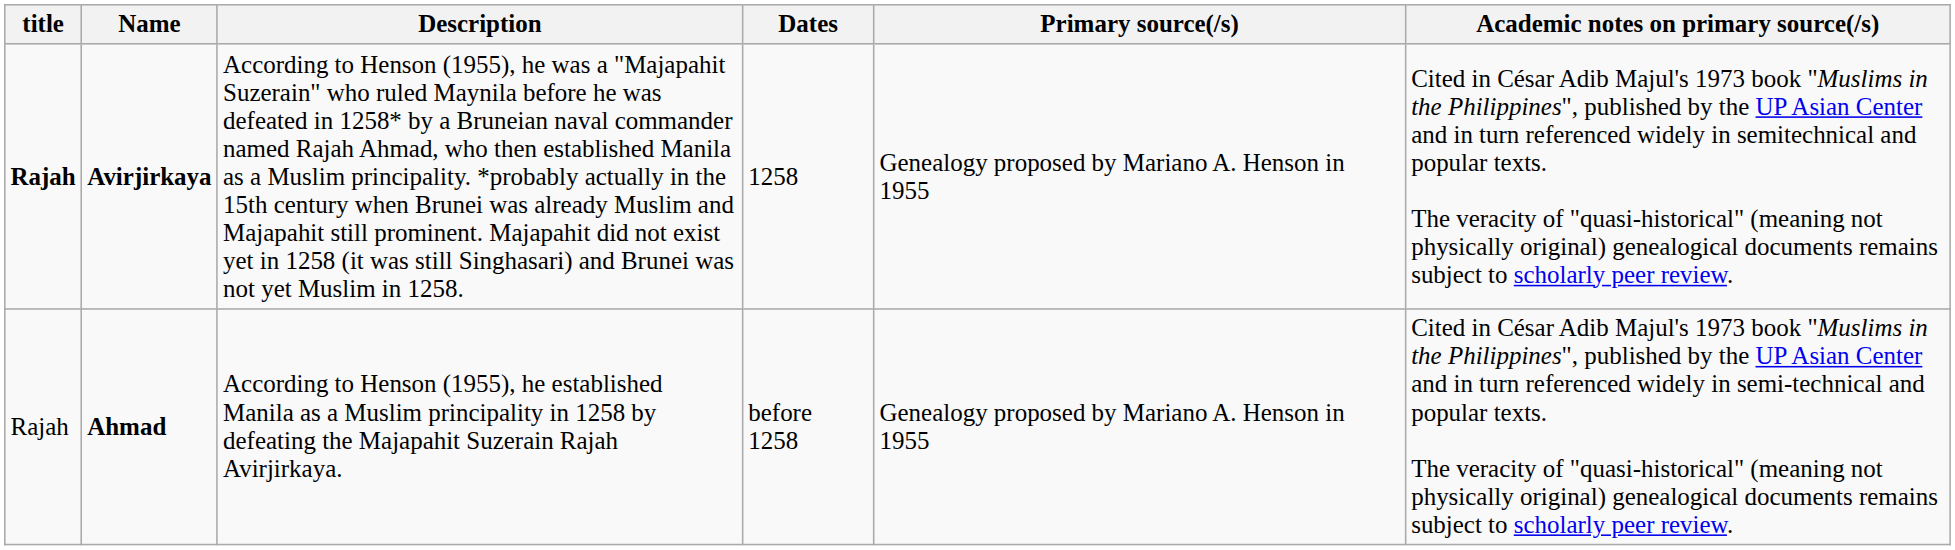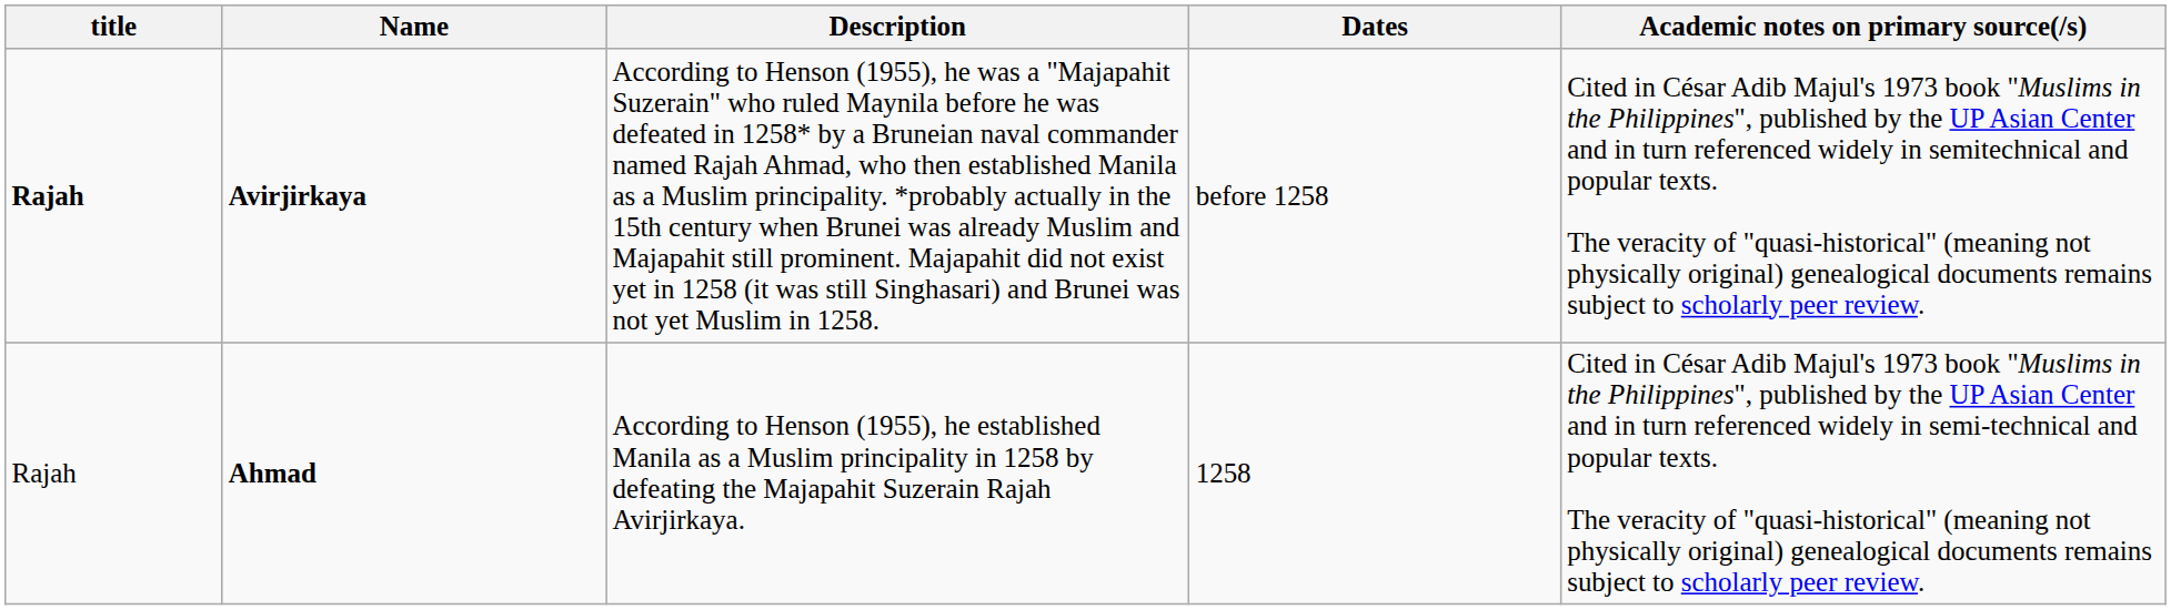- column: Primary source(/s) | Genealogy proposed by Mariano A. Henson in 1955 | Genealogy proposed by Mariano A. Henson in 1955
Avirjirkaya | Dates: 1258 -> before 1258
Ahmad | Dates: before 1258 -> 1258
